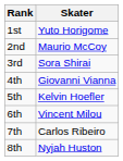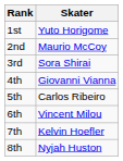5th | Skater: Kelvin Hoefler -> Carlos Ribeiro
7th | Skater: Carlos Ribeiro -> Kelvin Hoefler
